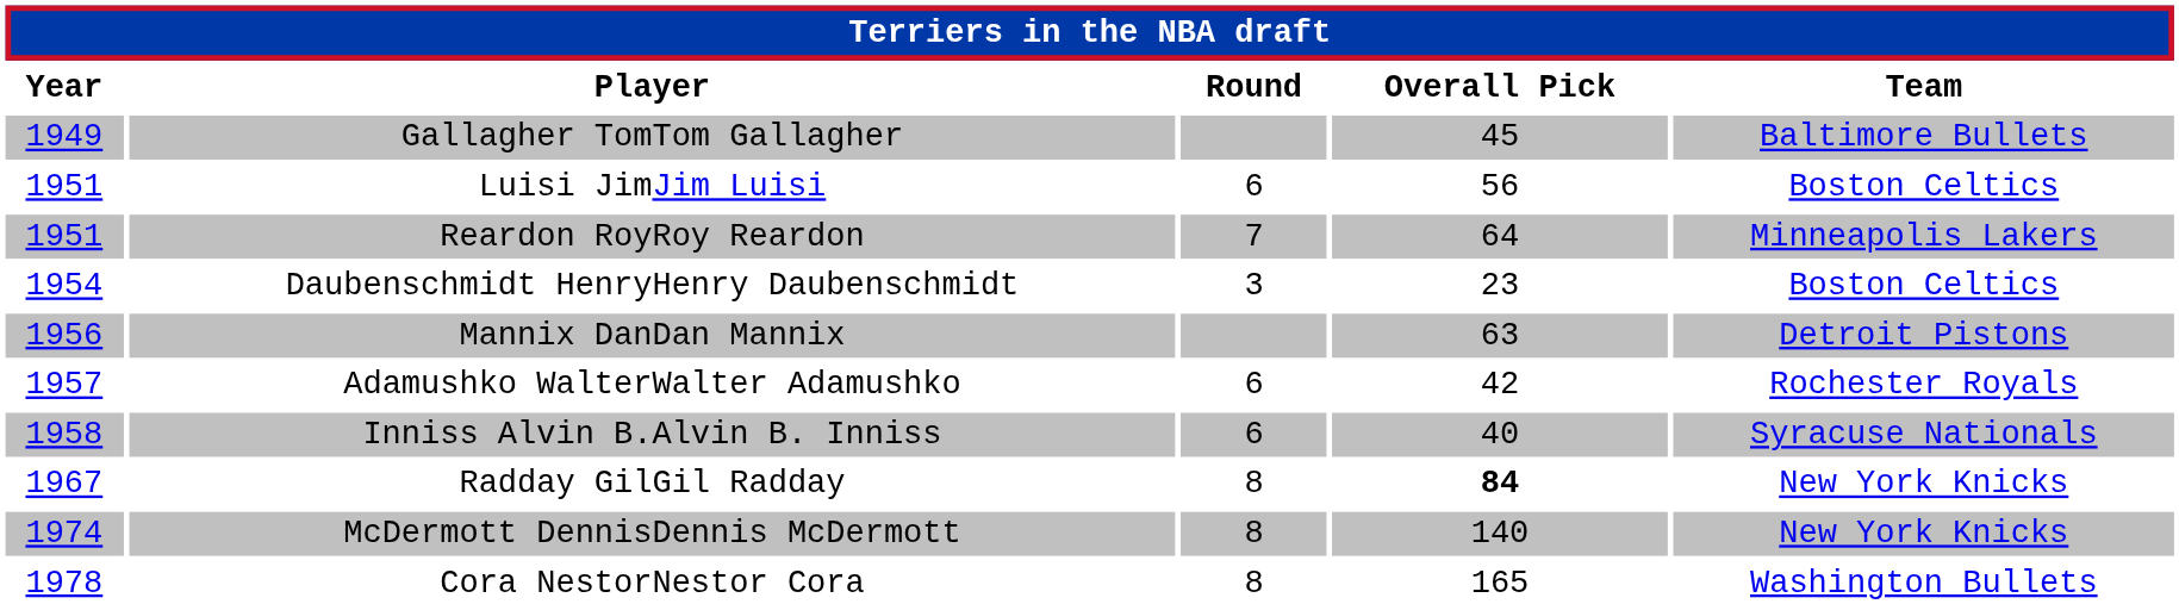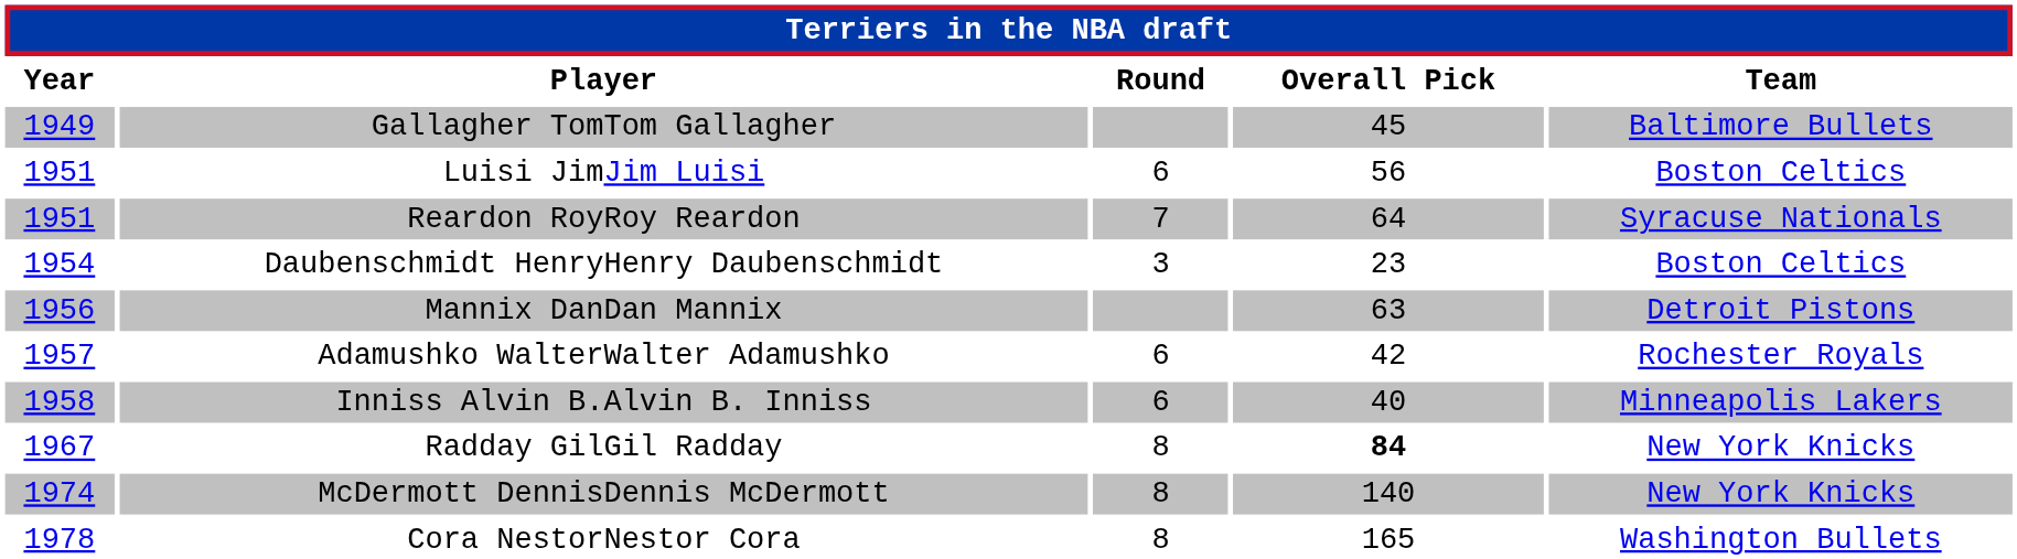Reardon RoyRoy Reardon | Team: Minneapolis Lakers -> Syracuse Nationals
Inniss Alvin B.Alvin B. Inniss | Team: Syracuse Nationals -> Minneapolis Lakers
